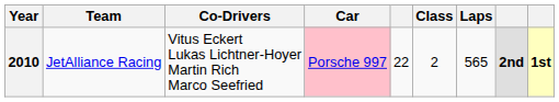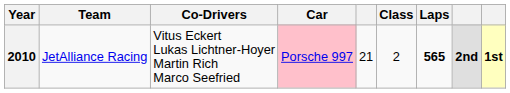2010 | column 5: 22 -> 21
2010 | Laps: normal -> bold
